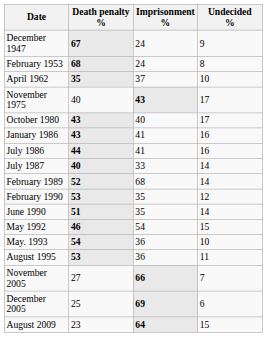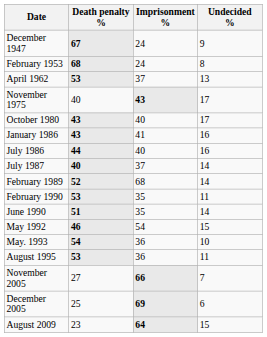April 1962 | Death penalty %: 35 -> 53
April 1962 | Undecided %: 10 -> 13
July 1986 | Imprisonment %: 41 -> 40
July 1987 | Imprisonment %: 33 -> 37
February 1990 | Undecided %: 12 -> 11
